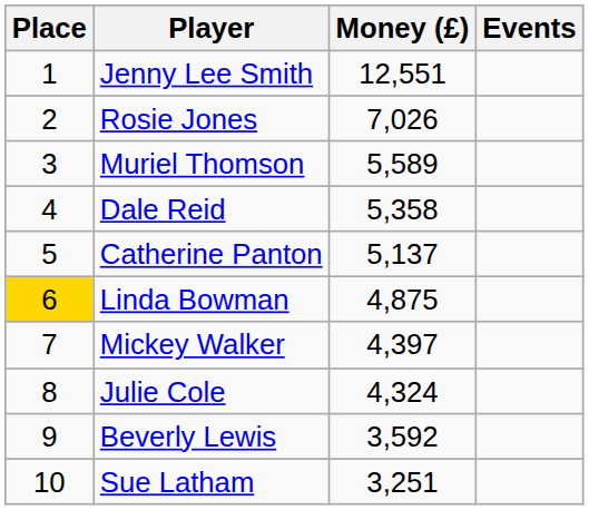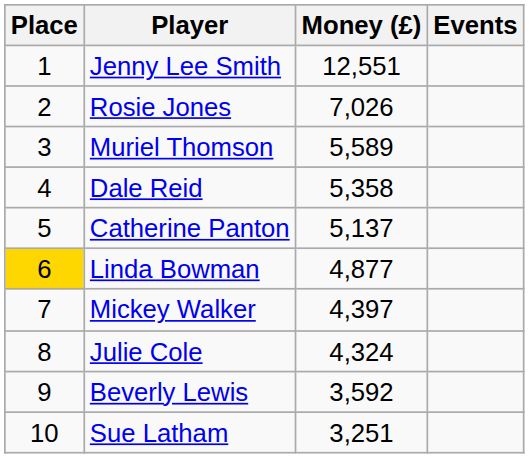Linda Bowman | Money (£): 4,875 -> 4,877
